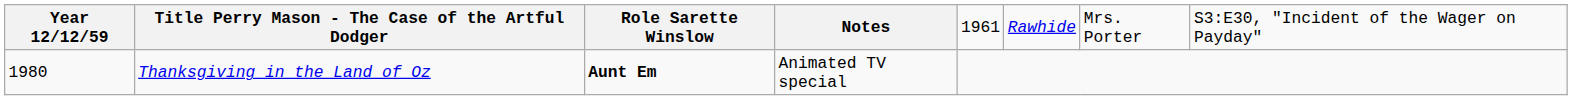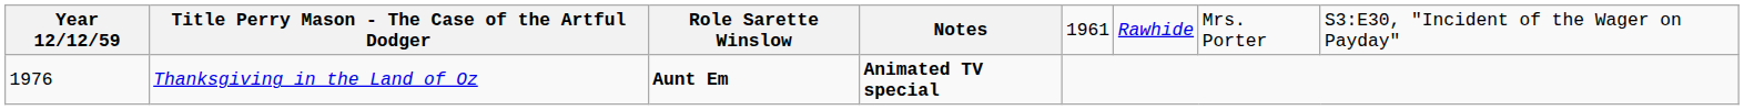Thanksgiving in the Land of Oz | column 1: 1980 -> 1976
Thanksgiving in the Land of Oz | column 4: normal -> bold
